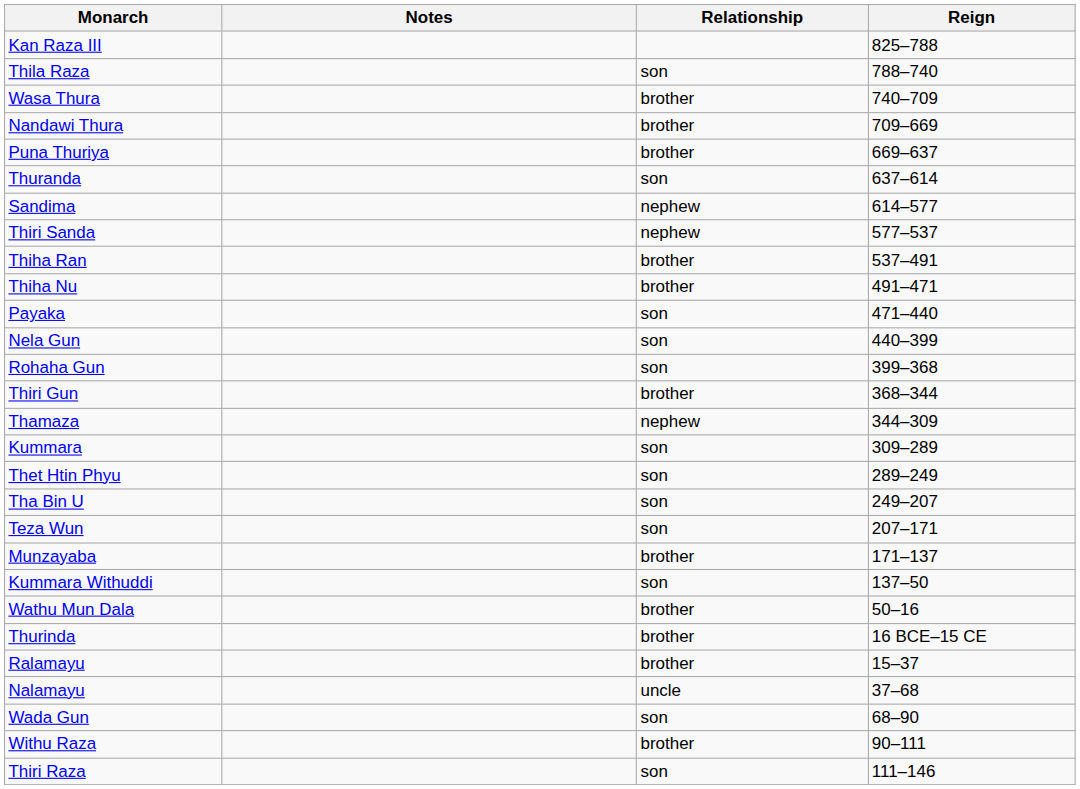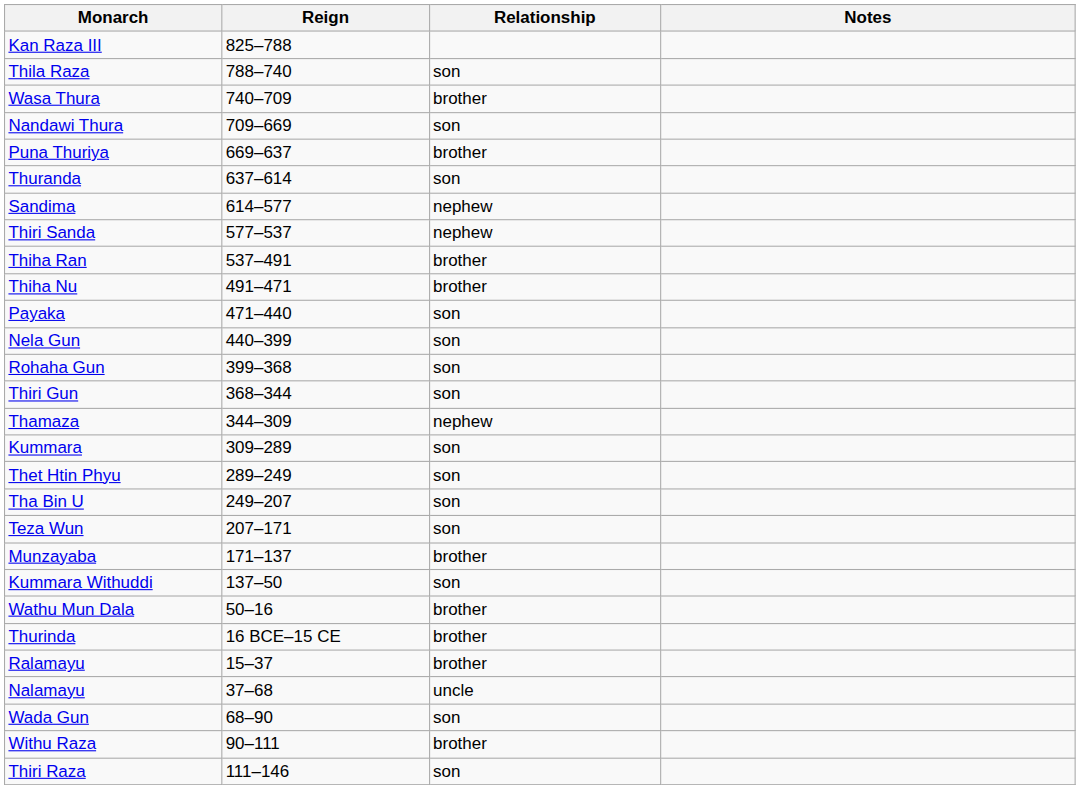columns swapped: Reign <-> Notes
Nandawi Thura | Relationship: brother -> son
Thiri Gun | Relationship: brother -> son
